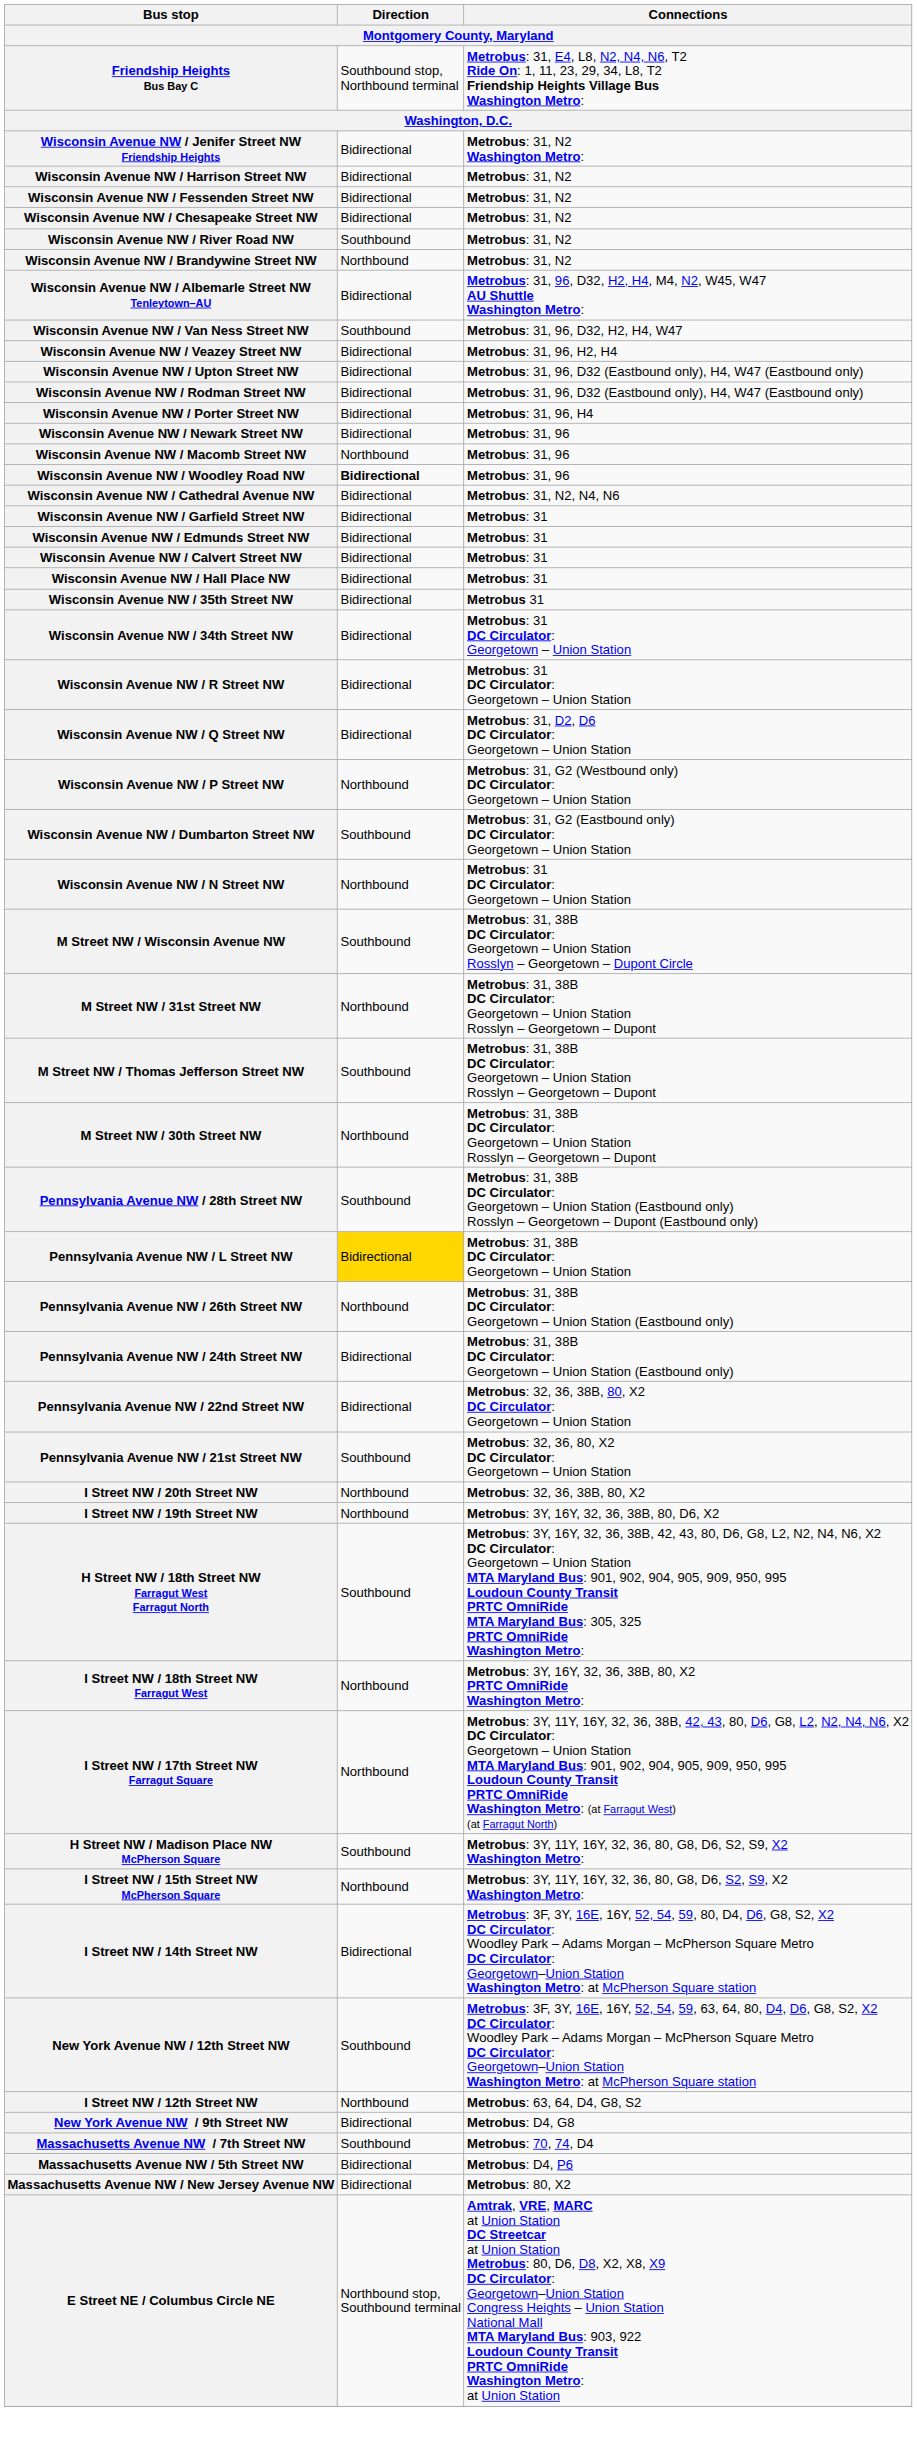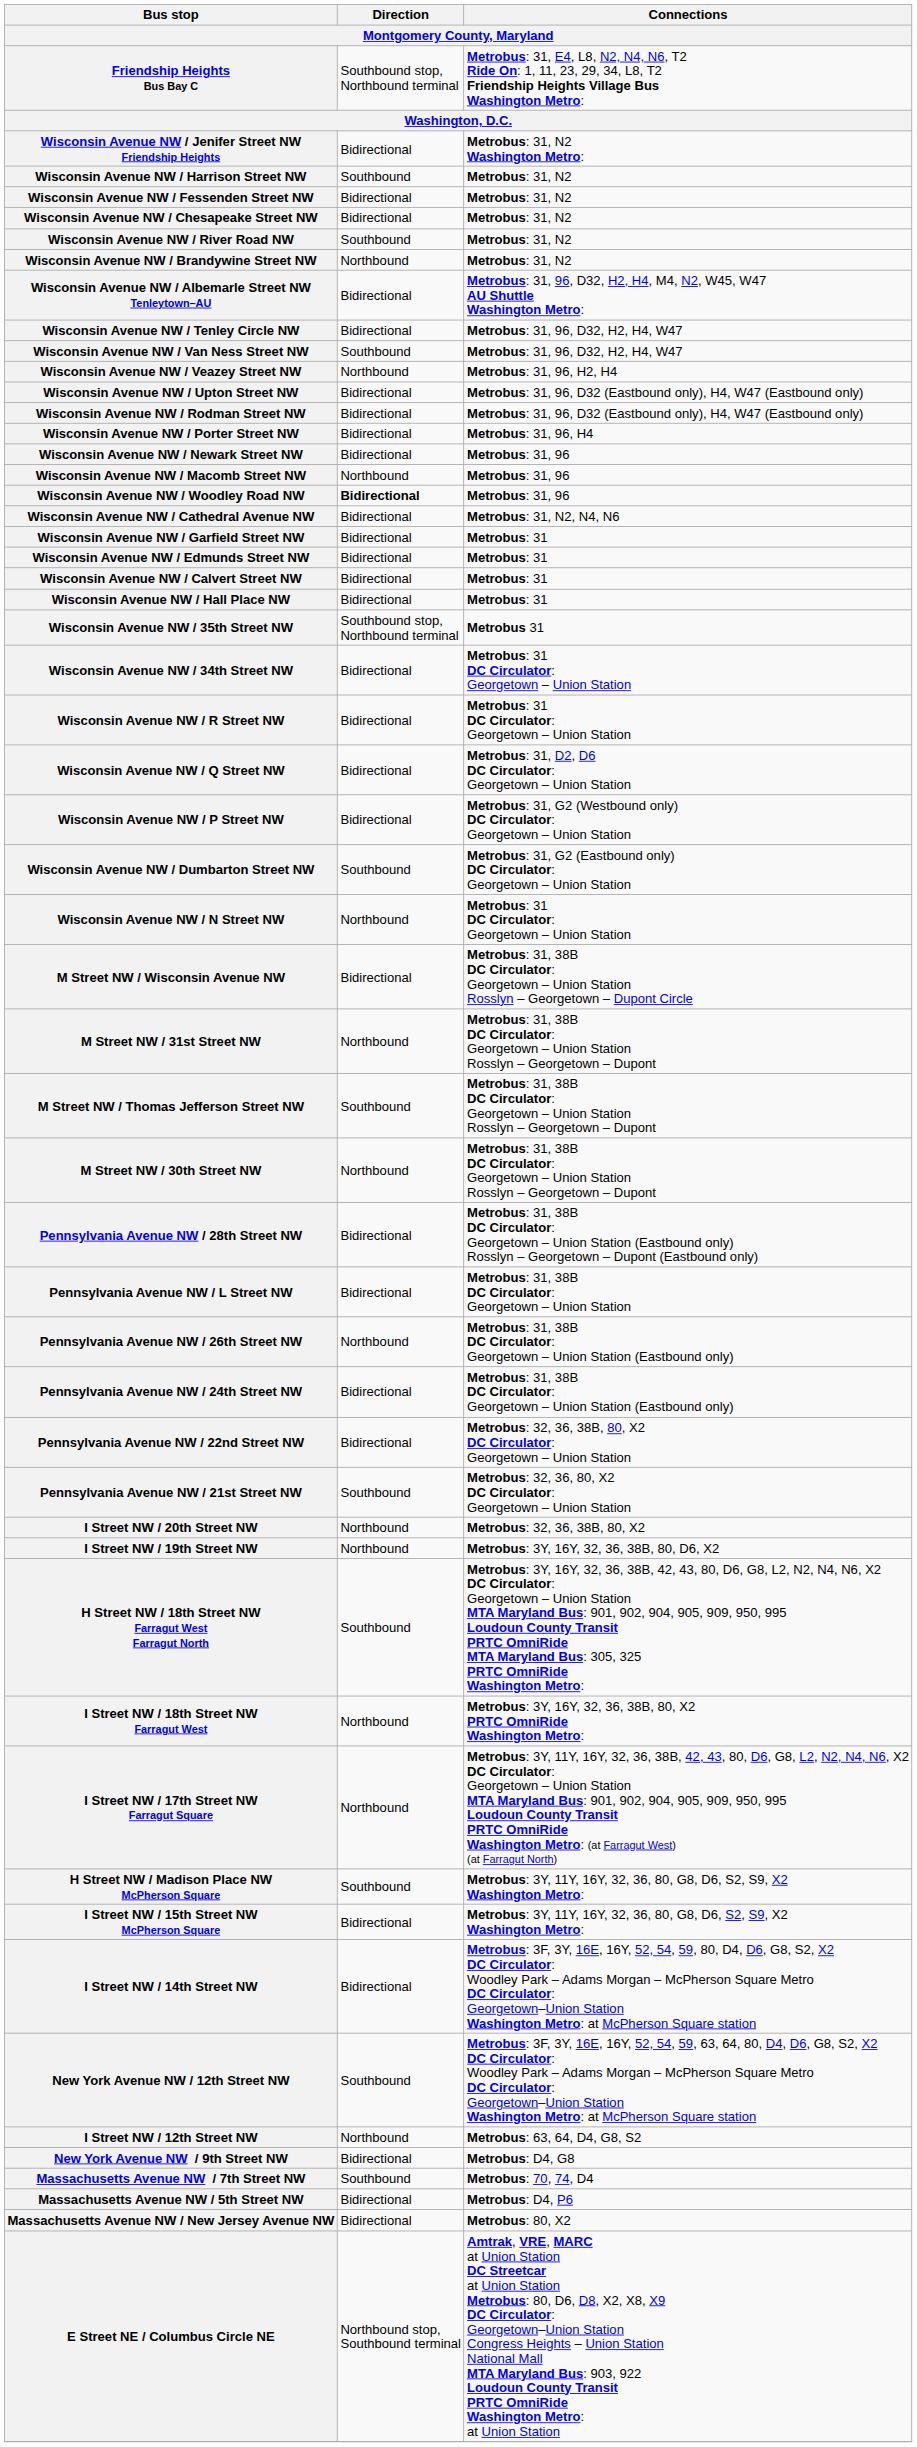Wisconsin Avenue NW / Harrison Street NW | Direction: Bidirectional -> Southbound
+ row: Wisconsin Avenue NW / Tenley Circle NW | Bidirectional | Metrobus: 31, 96, D32, H2, H4, W47
Wisconsin Avenue NW / Veazey Street NW | Direction: Bidirectional -> Northbound
Wisconsin Avenue NW / 35th Street NW | Direction: Bidirectional -> Southbound stop, Northbound terminal
Wisconsin Avenue NW / P Street NW | Direction: Northbound -> Bidirectional
M Street NW / Wisconsin Avenue NW | Direction: Southbound -> Bidirectional
Pennsylvania Avenue NW / 28th Street NW | Direction: Southbound -> Bidirectional
Pennsylvania Avenue NW / L Street NW | Direction: gold background -> no background
I Street NW / 15th Street NW McPherson Square | Direction: Northbound -> Bidirectional
